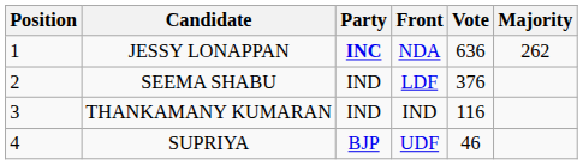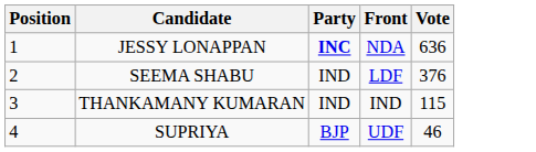- column: Majority | 262
THANKAMANY KUMARAN | Vote: 116 -> 115
